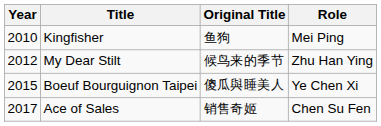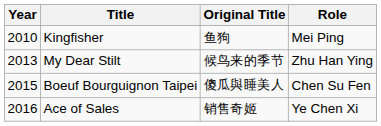My Dear Stilt | Year: 2012 -> 2013
Boeuf Bourguignon Taipei | Role: Ye Chen Xi -> Chen Su Fen
Ace of Sales | Year: 2017 -> 2016
Ace of Sales | Role: Chen Su Fen -> Ye Chen Xi
